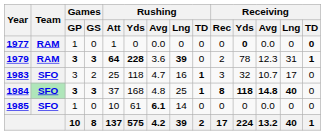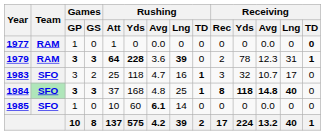1977 | Receiving / Yds: bold -> normal
1985 | Rushing / Yds: 61 -> 60
